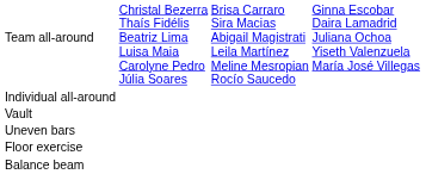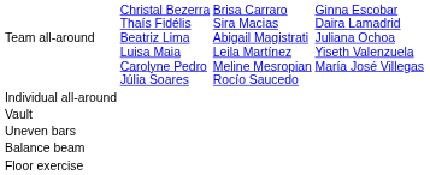rows swapped: Balance beam <-> Floor exercise
